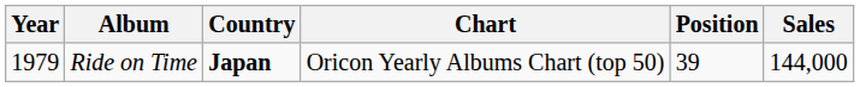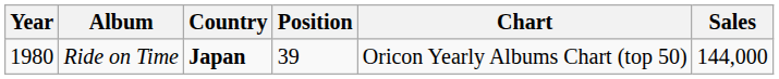columns swapped: Chart <-> Position
Ride on Time | Year: 1979 -> 1980
